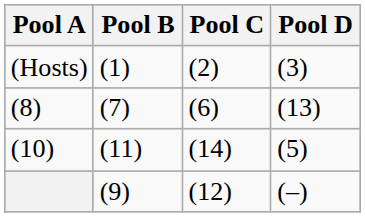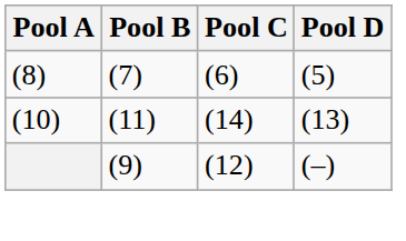- row: (Hosts) | (1) | (2) | (3)
(8) | Pool D: (13) -> (5)
(10) | Pool D: (5) -> (13)
